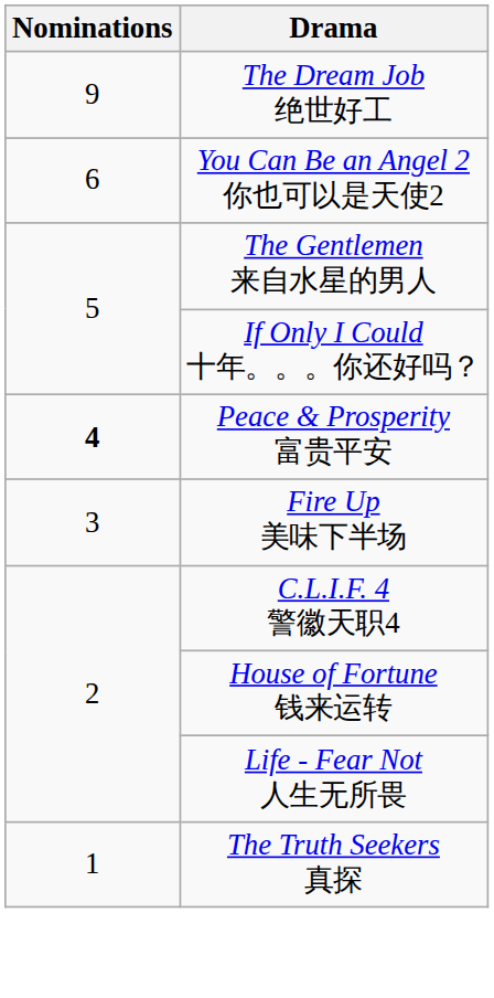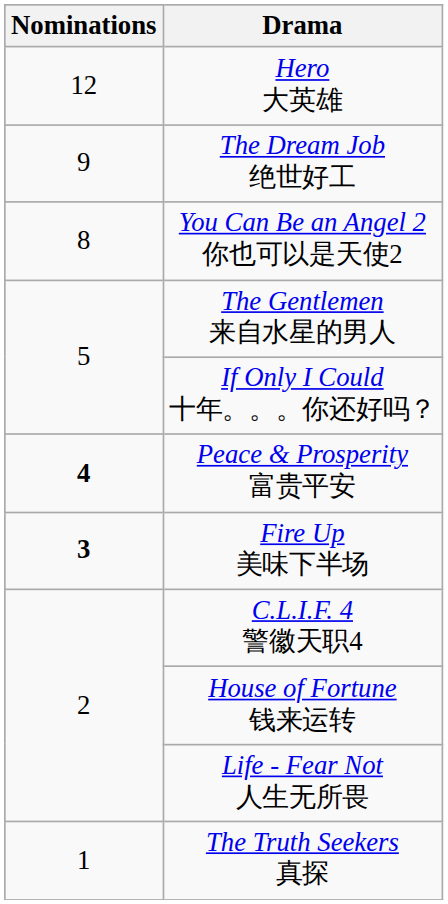+ row: 12 | Hero 大英雄
You Can Be an Angel 2 你也可以是天使2 | Nominations: 6 -> 8
Fire Up 美味下半场 | Nominations: normal -> bold
